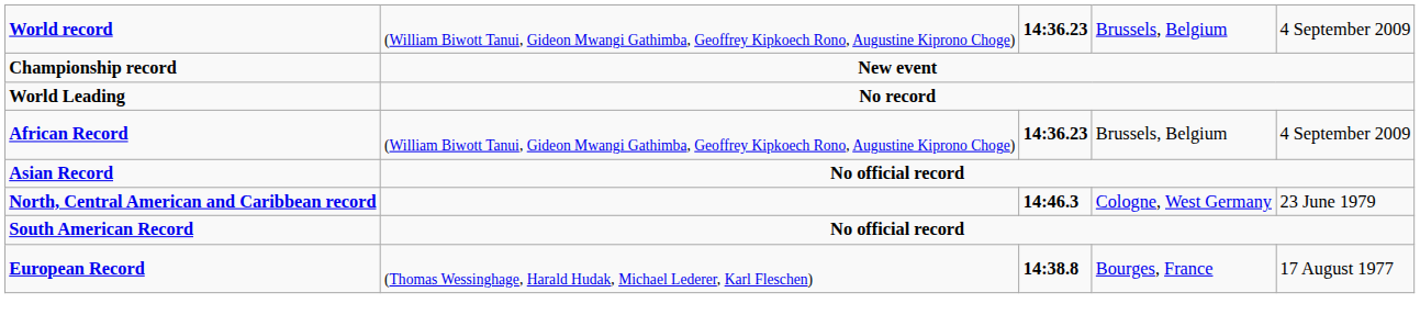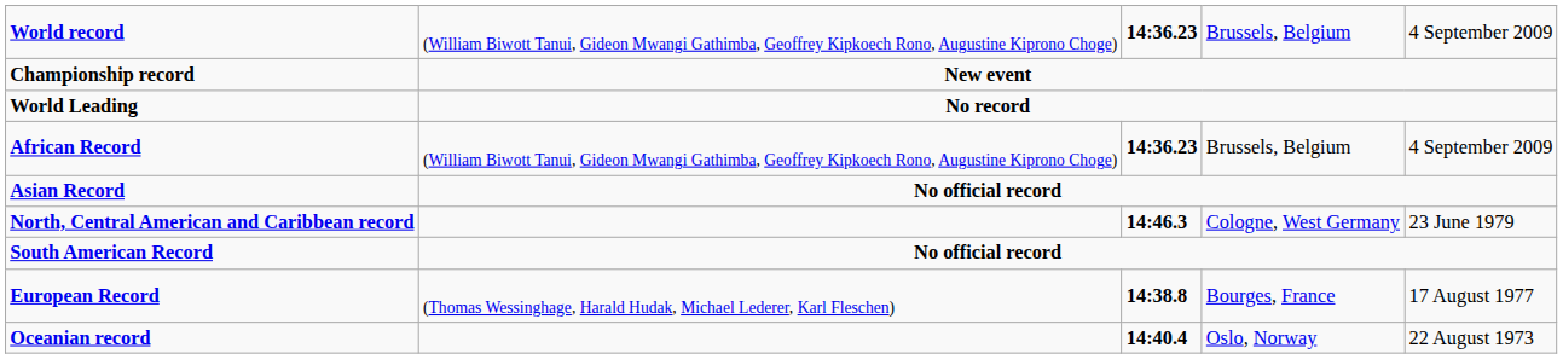+ row: Oceanian record | 14:40.4 | Oslo, Norway | 22 August 1973
